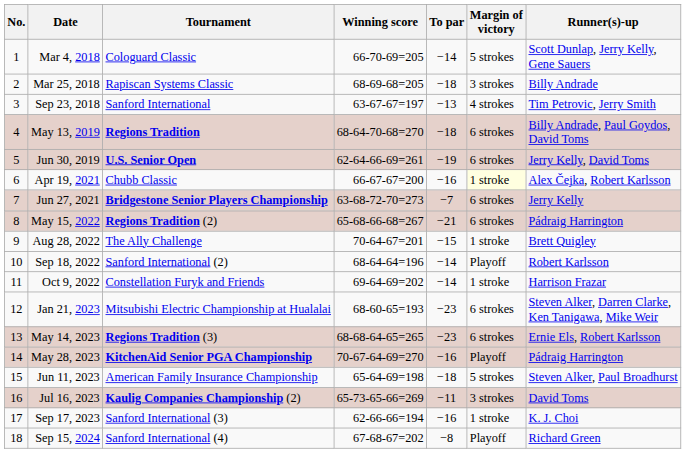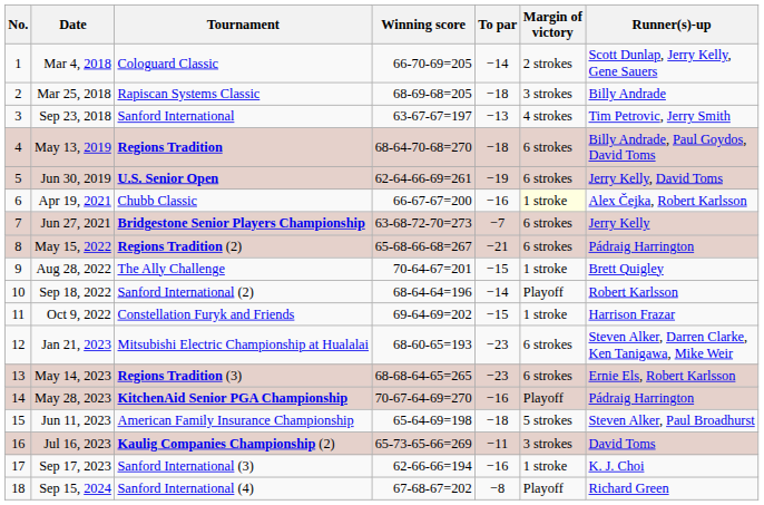Mar 4, 2018 | Margin of victory: 5 strokes -> 2 strokes
Oct 9, 2022 | To par: −14 -> −15
